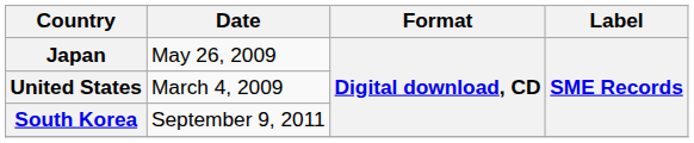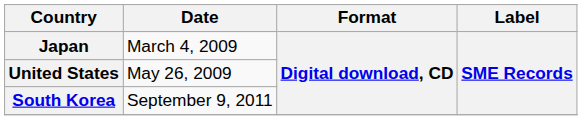Japan | Date: May 26, 2009 -> March 4, 2009
United States | Date: March 4, 2009 -> May 26, 2009
